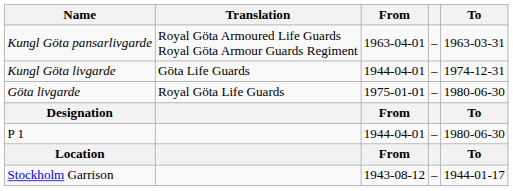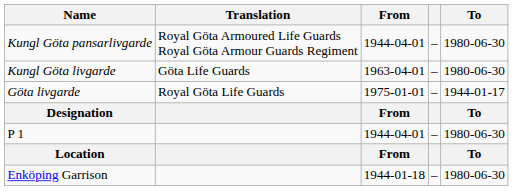Kungl Göta pansarlivgarde | From: 1963-04-01 -> 1944-04-01
Kungl Göta pansarlivgarde | To: 1963-03-31 -> 1980-06-30
Kungl Göta livgarde | From: 1944-04-01 -> 1963-04-01
Kungl Göta livgarde | To: 1974-12-31 -> 1980-06-30
Göta livgarde | To: 1980-06-30 -> 1944-01-17
- row: Stockholm Garrison | 1943-08-12 | – | 1944-01-17
+ row: Enköping Garrison | 1944-01-18 | – | 1980-06-30
